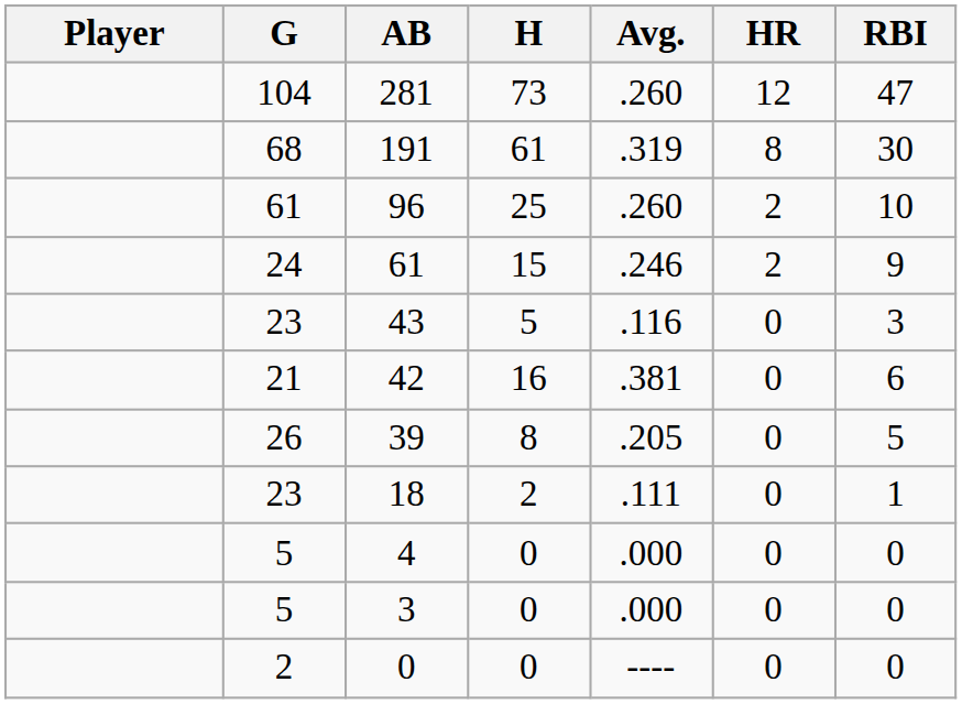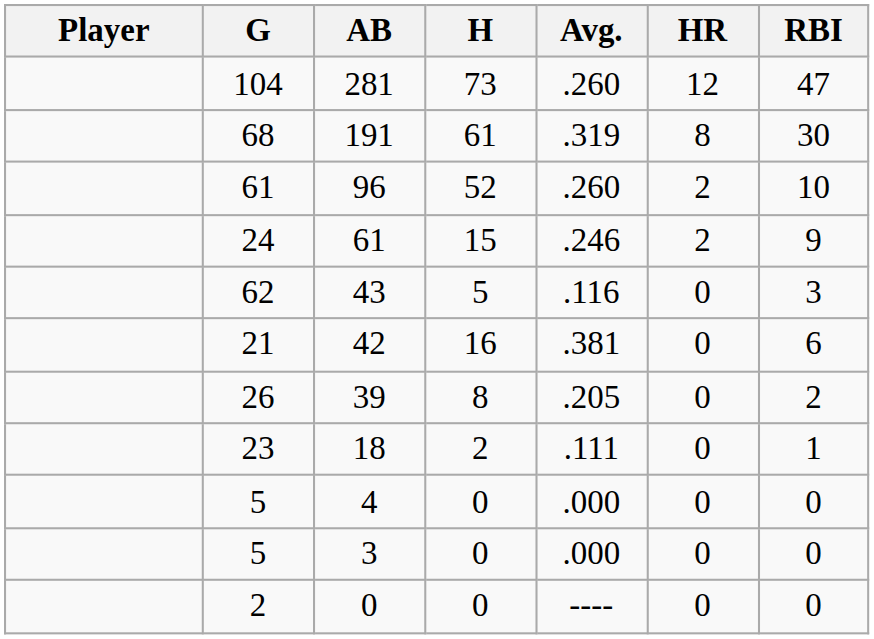96 | H: 25 -> 52
43 | G: 23 -> 62
39 | RBI: 5 -> 2
